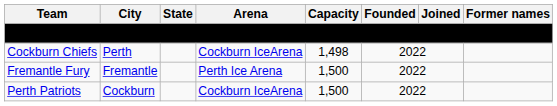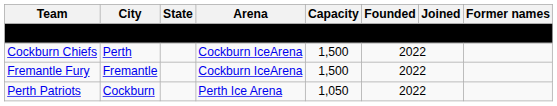Cockburn Chiefs | Capacity: 1,498 -> 1,500
Fremantle Fury | Arena: Perth Ice Arena -> Cockburn IceArena
Perth Patriots | Arena: Cockburn IceArena -> Perth Ice Arena
Perth Patriots | Capacity: 1,500 -> 1,050
